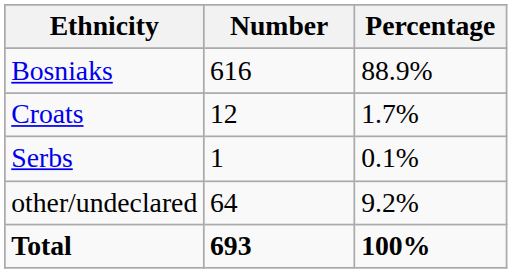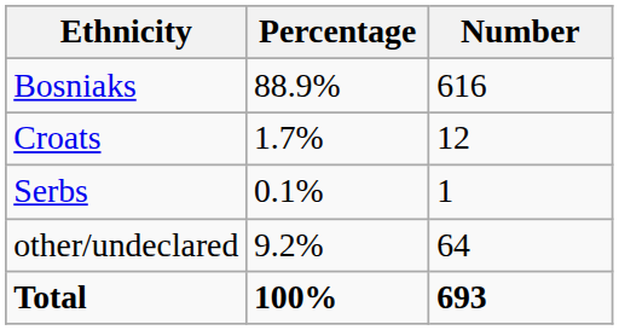columns swapped: Number <-> Percentage
